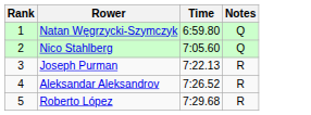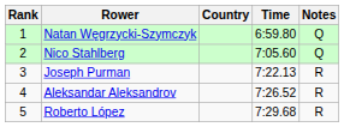+ column: Country
